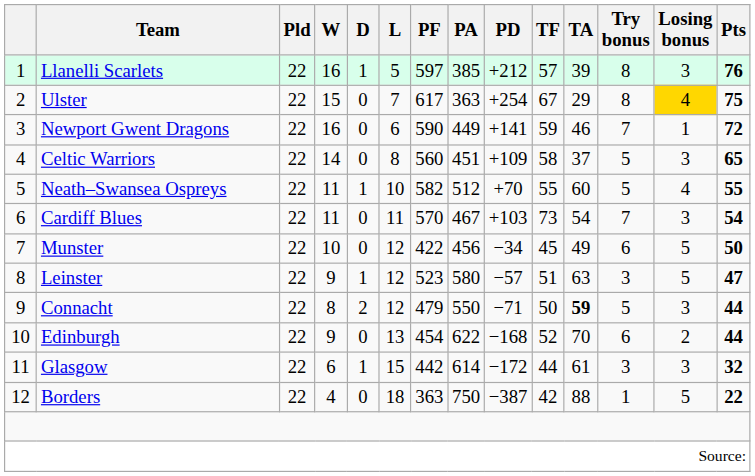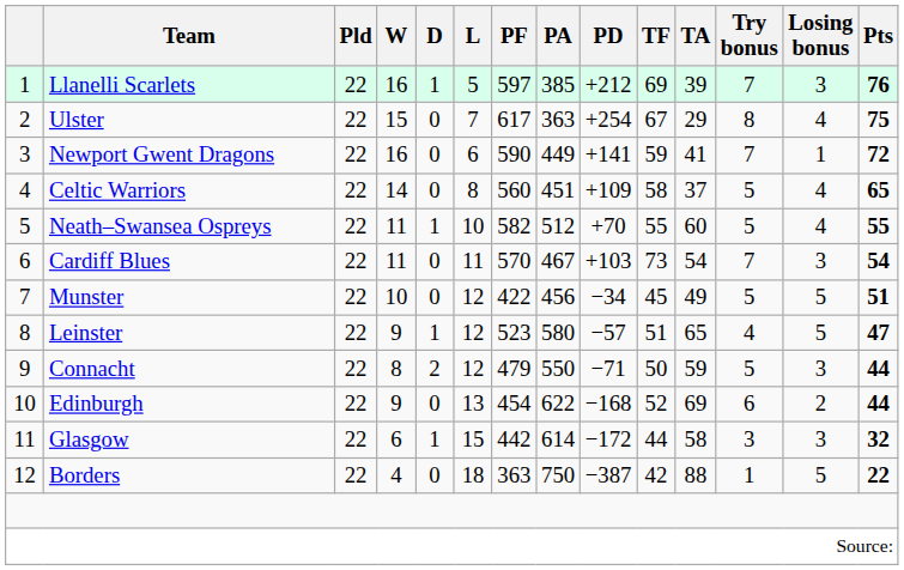Llanelli Scarlets | TF: 57 -> 69
Llanelli Scarlets | Try bonus: 8 -> 7
Ulster | Losing bonus: gold background -> no background
Newport Gwent Dragons | TA: 46 -> 41
Celtic Warriors | Losing bonus: 3 -> 4
Munster | Try bonus: 6 -> 5
Munster | Pts: 50 -> 51
Leinster | TA: 63 -> 65
Leinster | Try bonus: 3 -> 4
Connacht | TA: bold -> normal
Edinburgh | TA: 70 -> 69
Glasgow | TA: 61 -> 58
